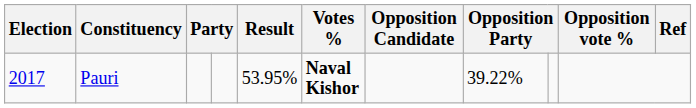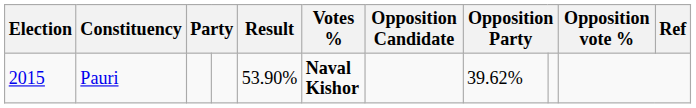Pauri | Election: 2017 -> 2015
Pauri | Result: 53.95% -> 53.90%
Pauri | column 8: 39.22% -> 39.62%
